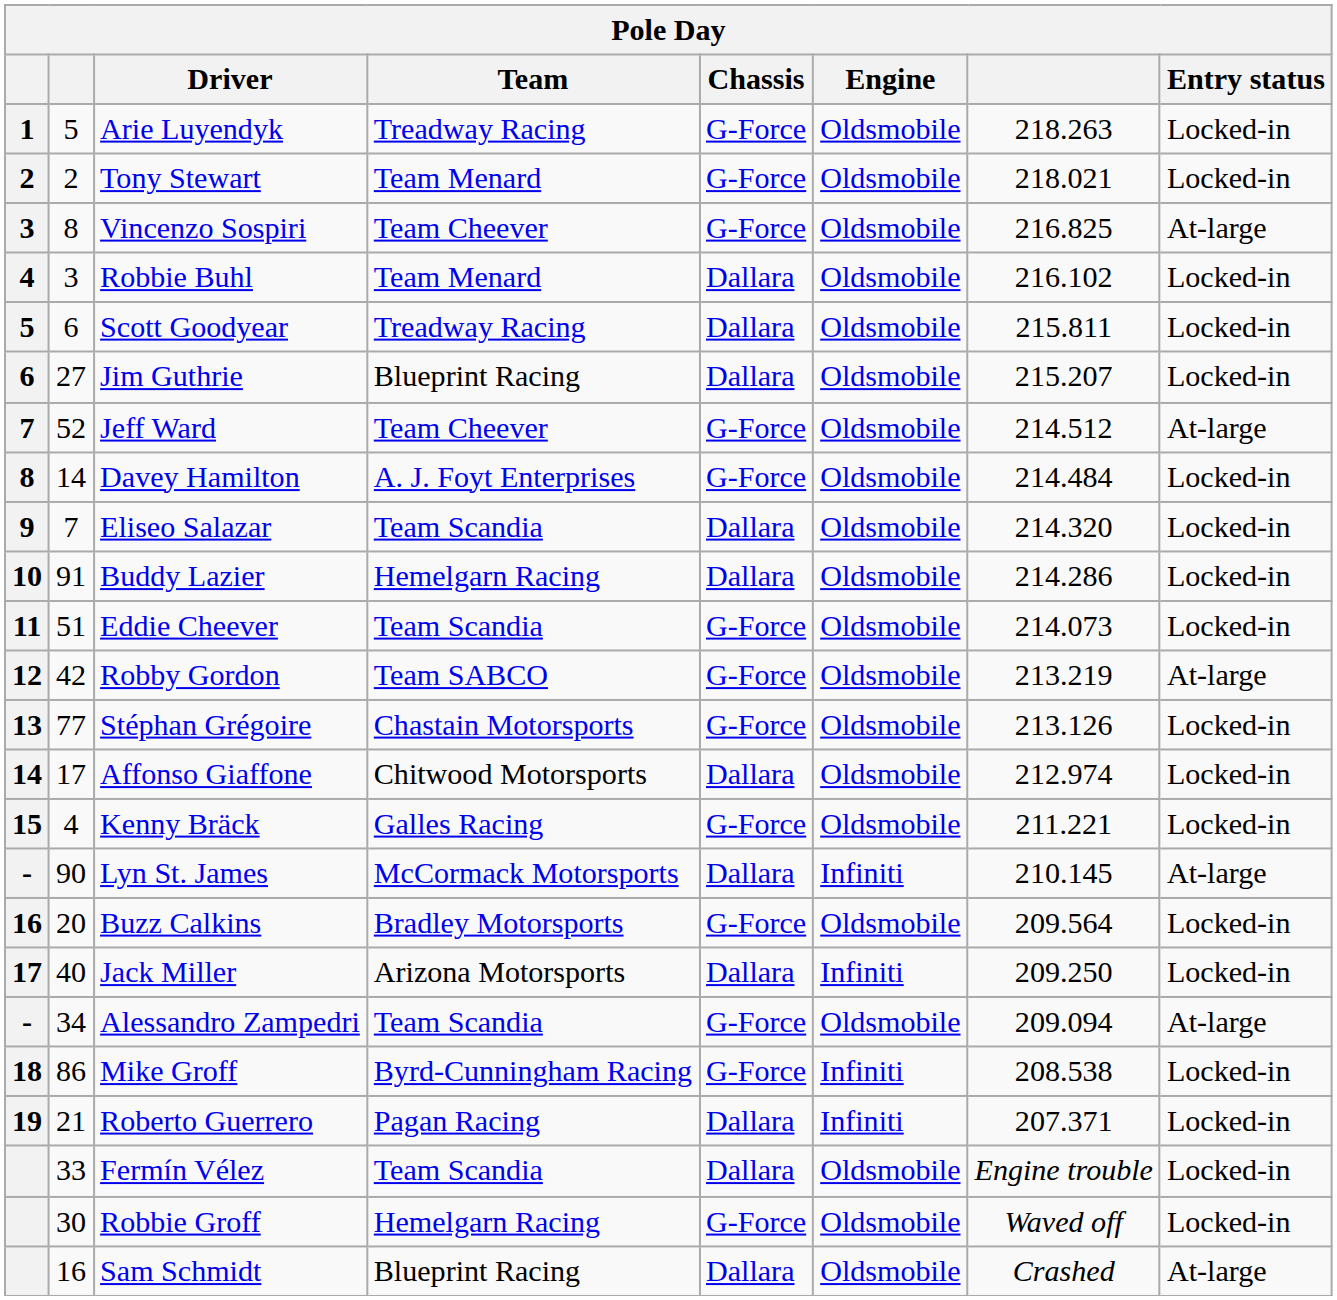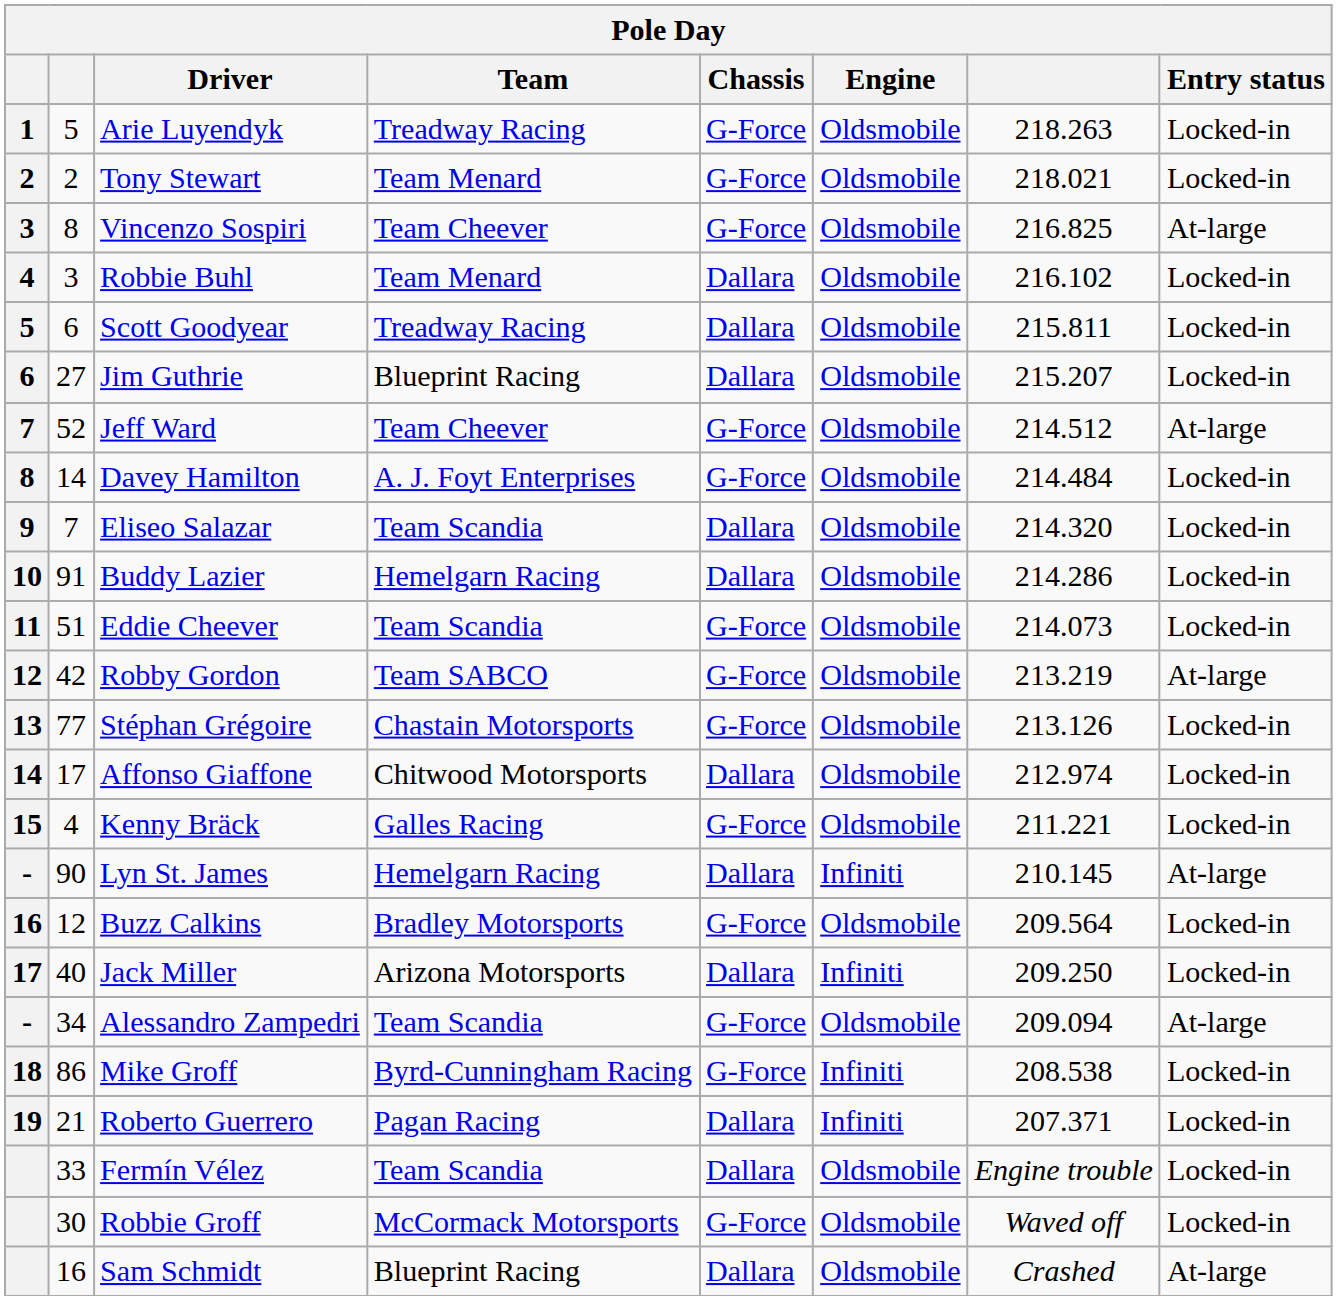Lyn St. James | Team: McCormack Motorsports -> Hemelgarn Racing
Buzz Calkins | column 2: 20 -> 12
Robbie Groff | Team: Hemelgarn Racing -> McCormack Motorsports
